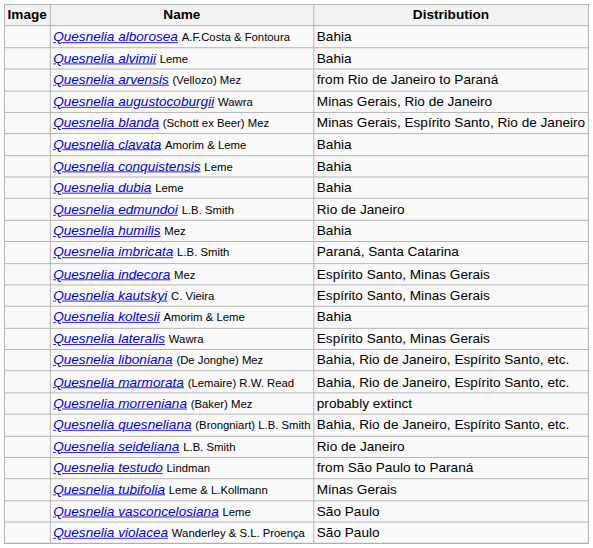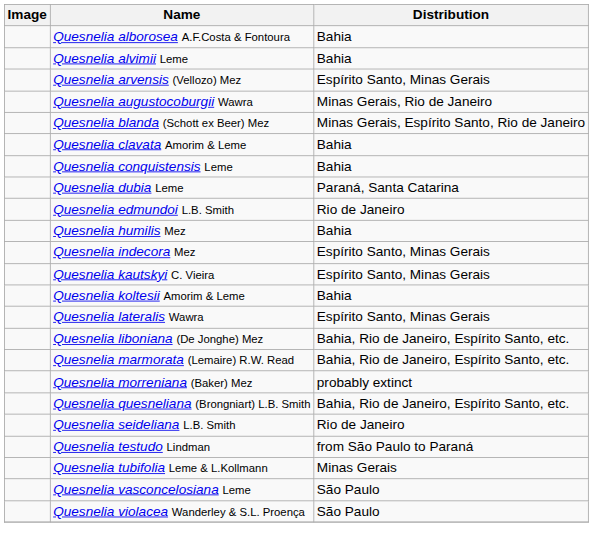Quesnelia arvensis (Vellozo) Mez | Distribution: from Rio de Janeiro to Paraná -> Espírito Santo, Minas Gerais
Quesnelia dubia Leme | Distribution: Bahia -> Paraná, Santa Catarina
- row: Quesnelia imbricata L.B. Smith | Paraná, Santa Catarina
